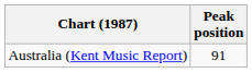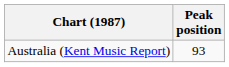Australia (Kent Music Report) | Peak position: 91 -> 93
